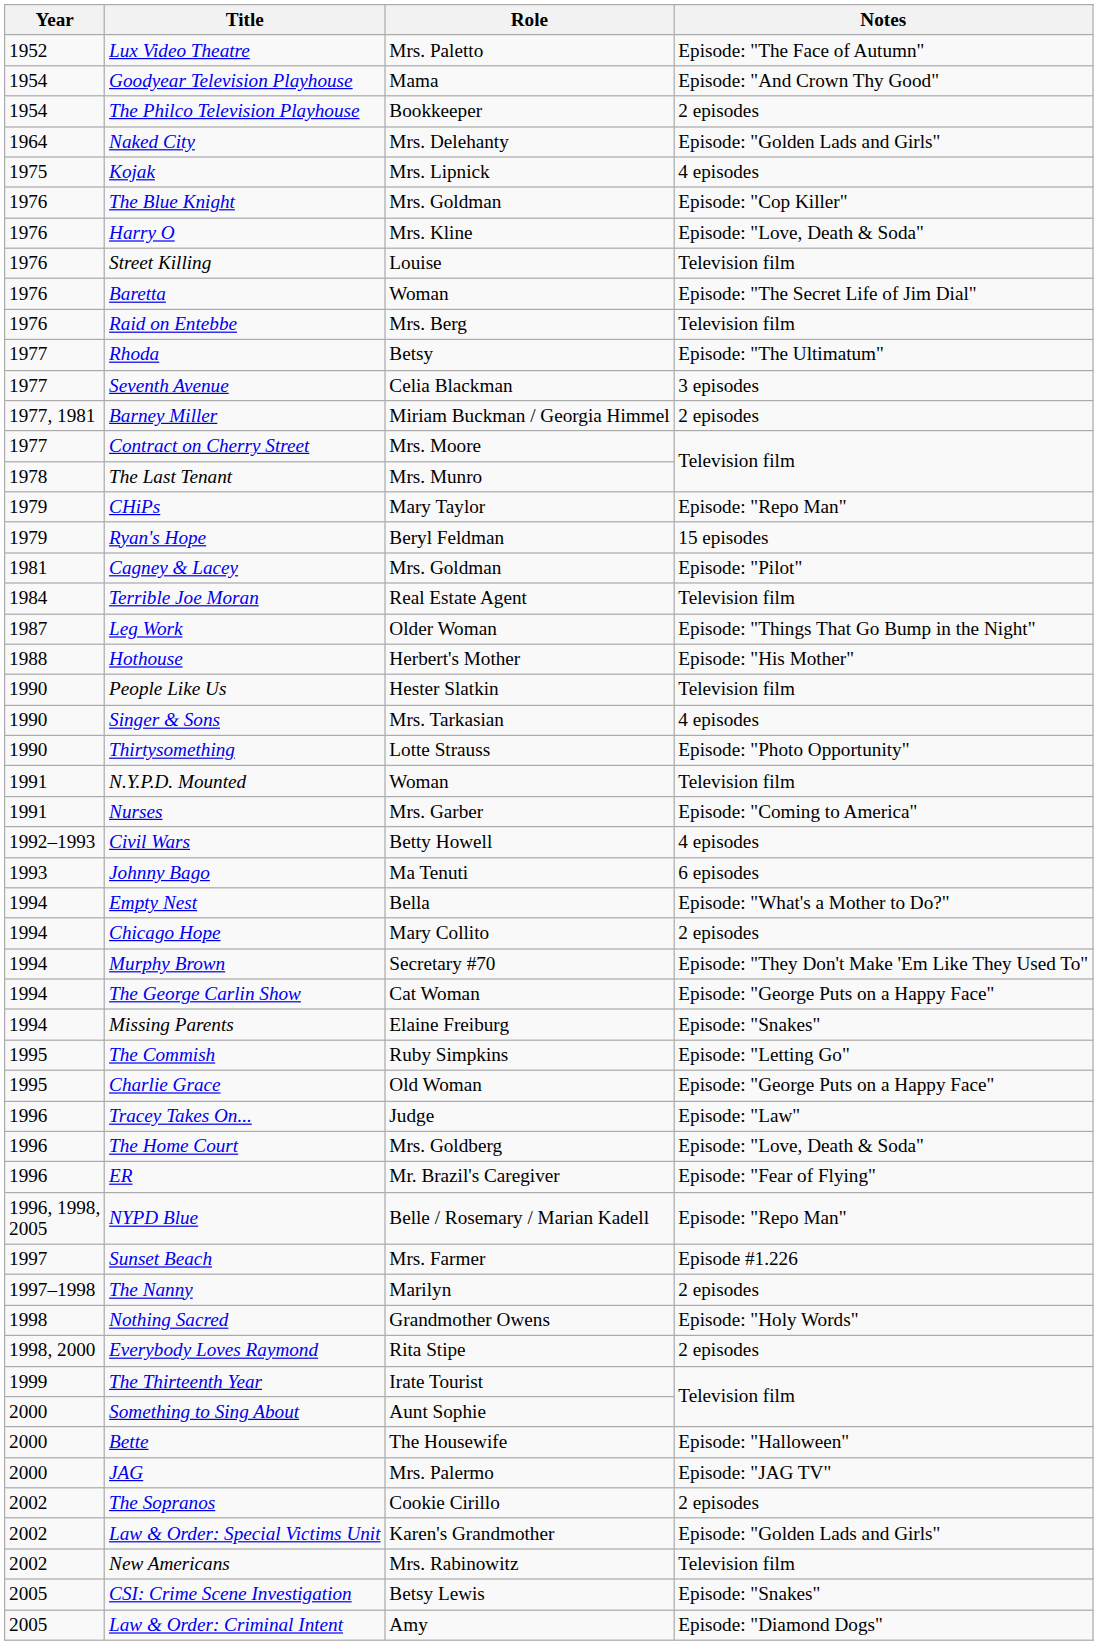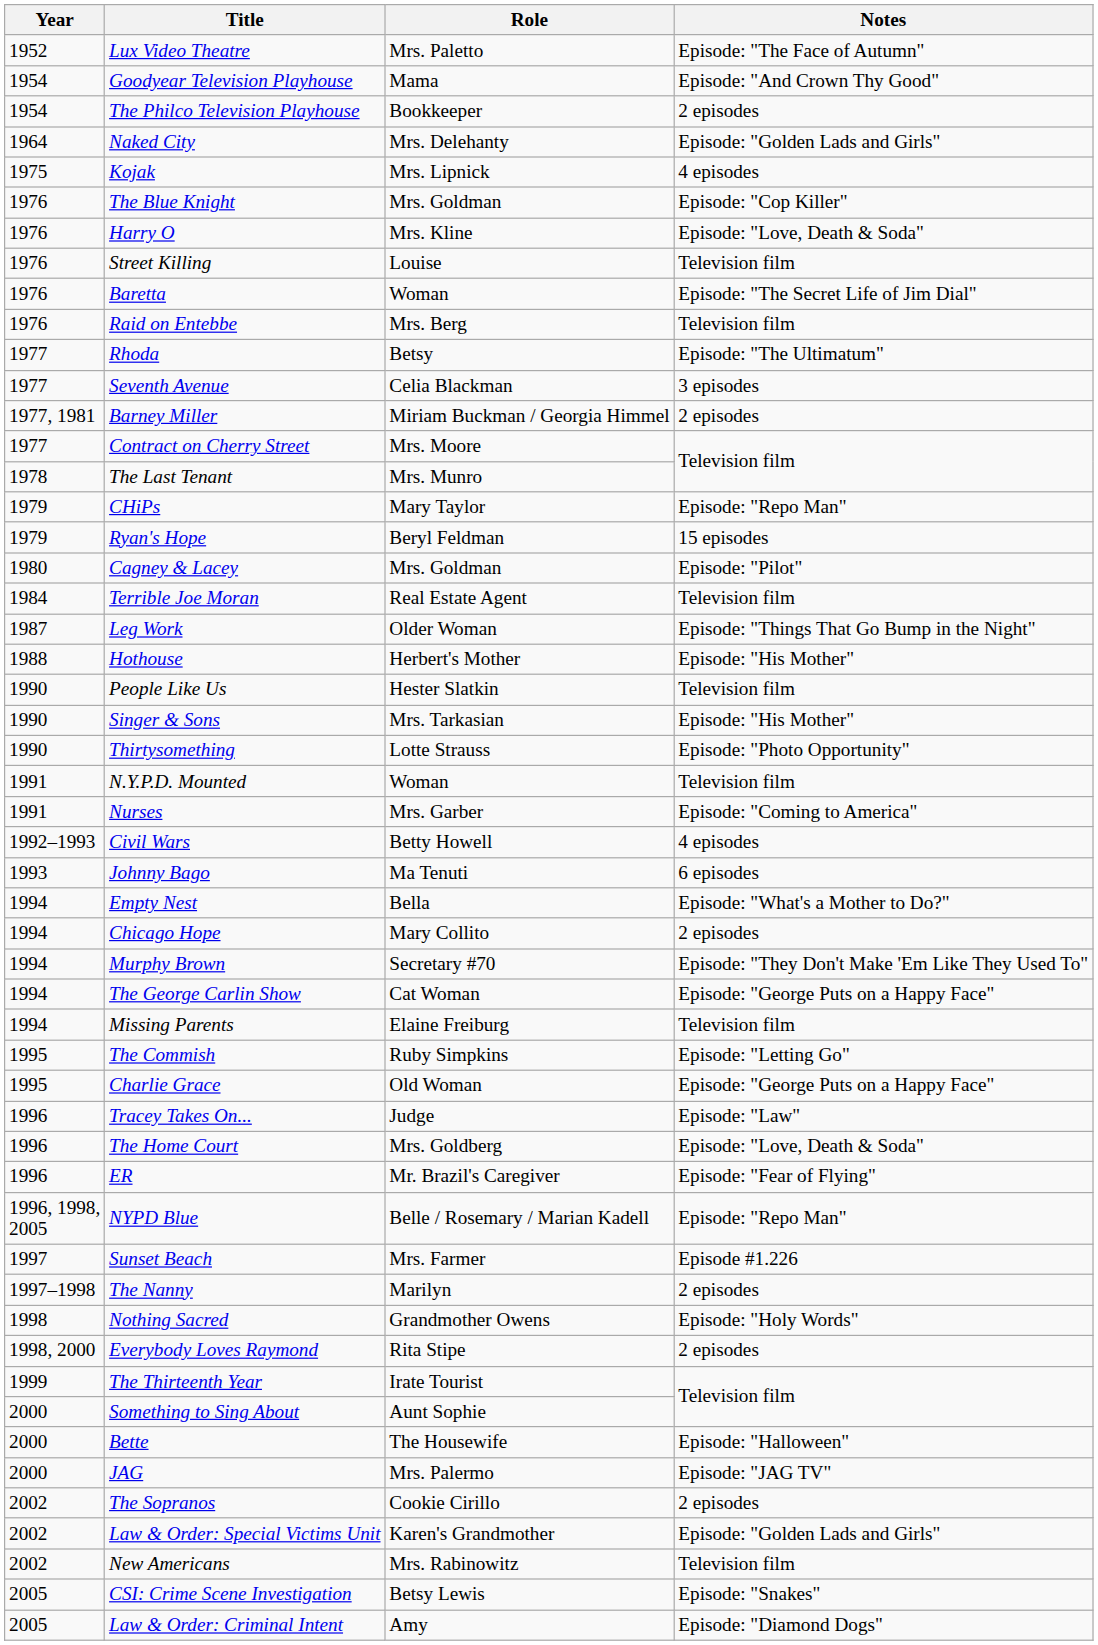Cagney & Lacey | Year: 1981 -> 1980
Singer & Sons | Notes: 4 episodes -> Episode: "His Mother"
Missing Parents | Notes: Episode: "Snakes" -> Television film
